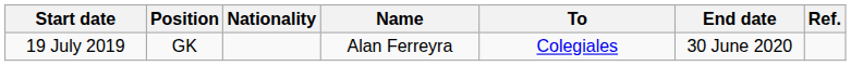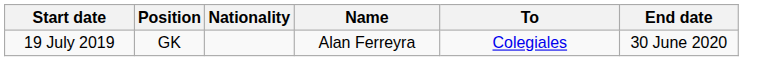- column: Ref.
